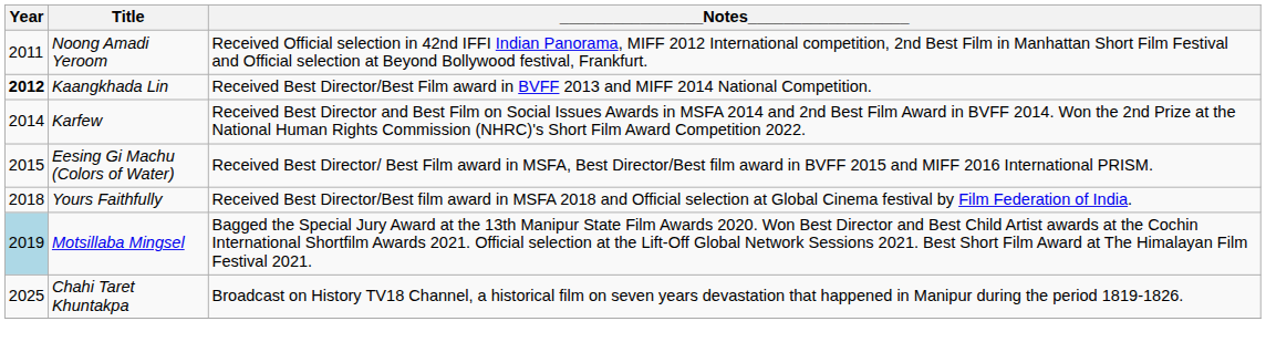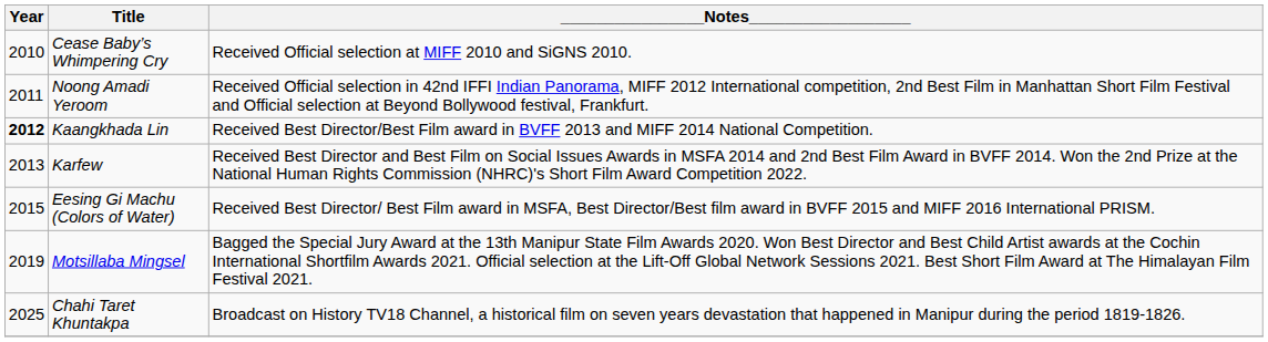+ row: 2010 | Cease Baby’s Whimpering Cry | Received Official selection at MIFF 2010 and SiGNS 2010.
Karfew | Year: 2014 -> 2013
- row: 2018 | Yours Faithfully | Received Best Director/Best film award in MSFA 2018 and Official selection at Global Cinema festival by Film Federation of India.
Motsillaba Mingsel | Year: lightblue background -> no background
